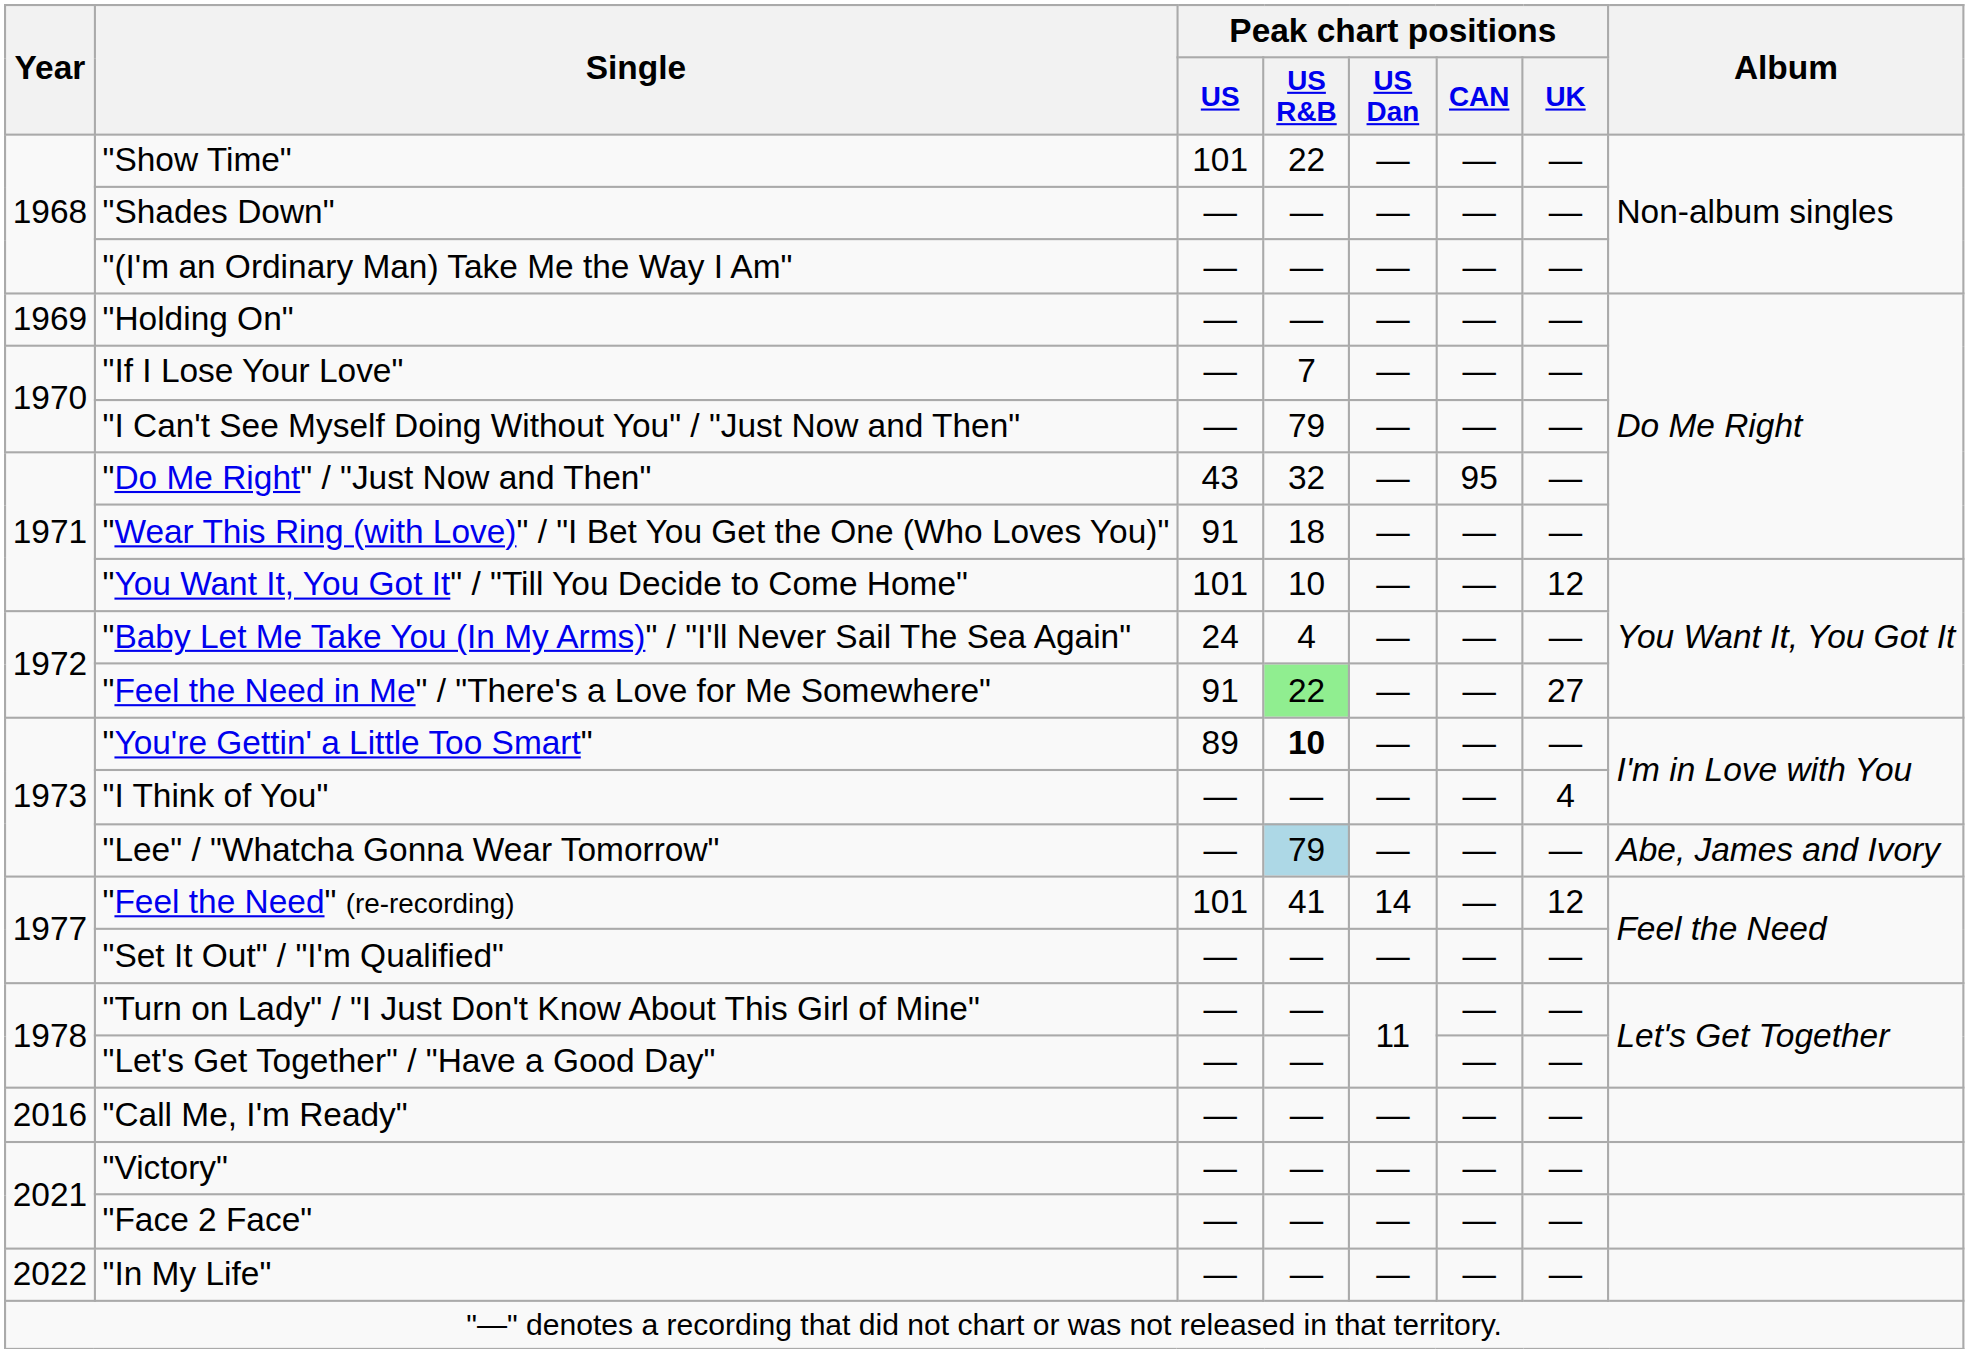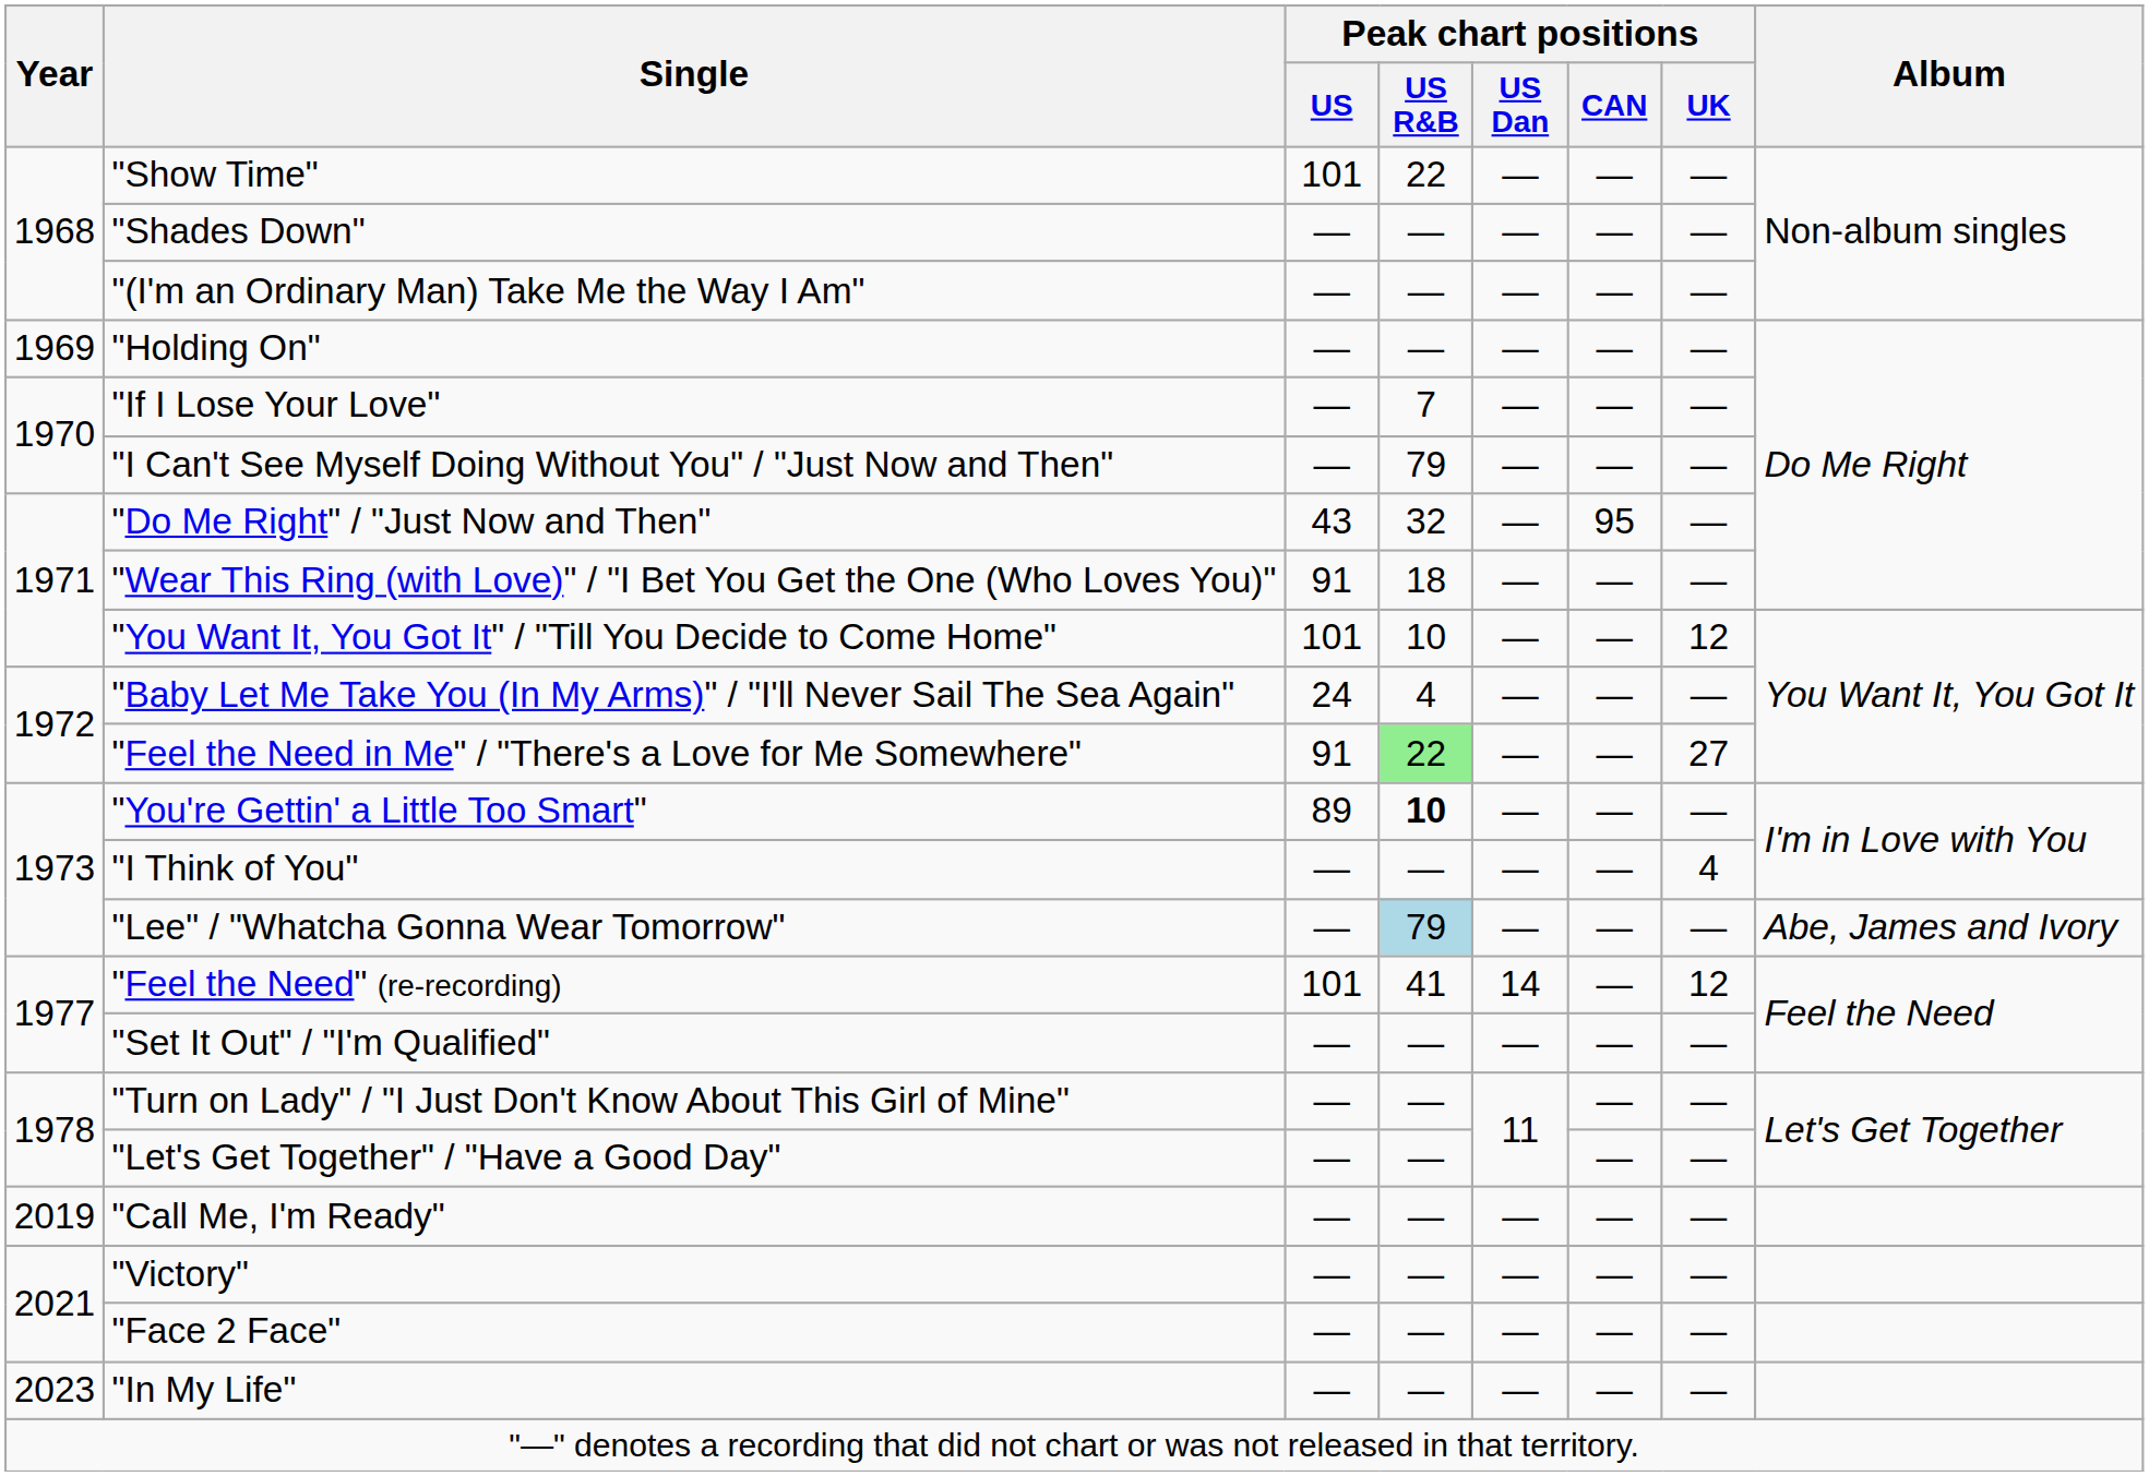"Call Me, I'm Ready" | Year: 2016 -> 2019
"In My Life" | Year: 2022 -> 2023
